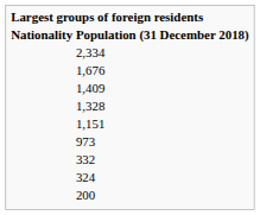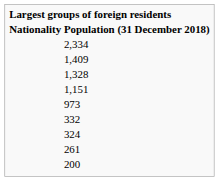- row: 1,676
+ row: 261
